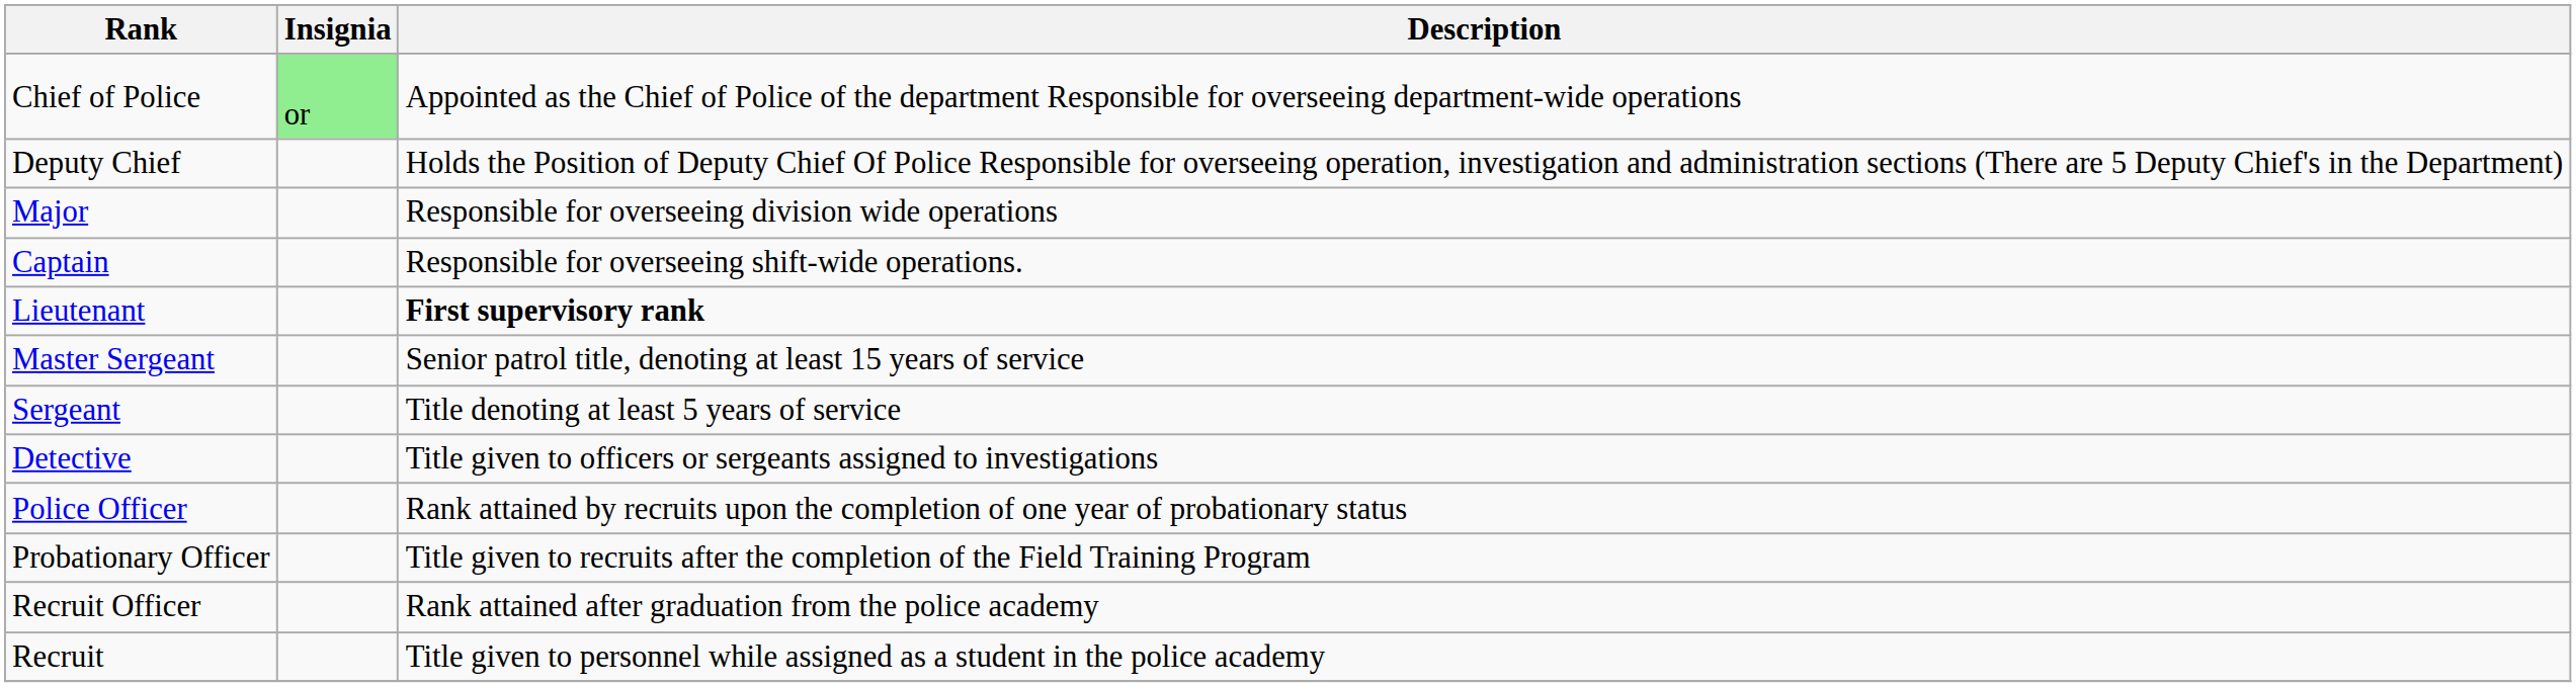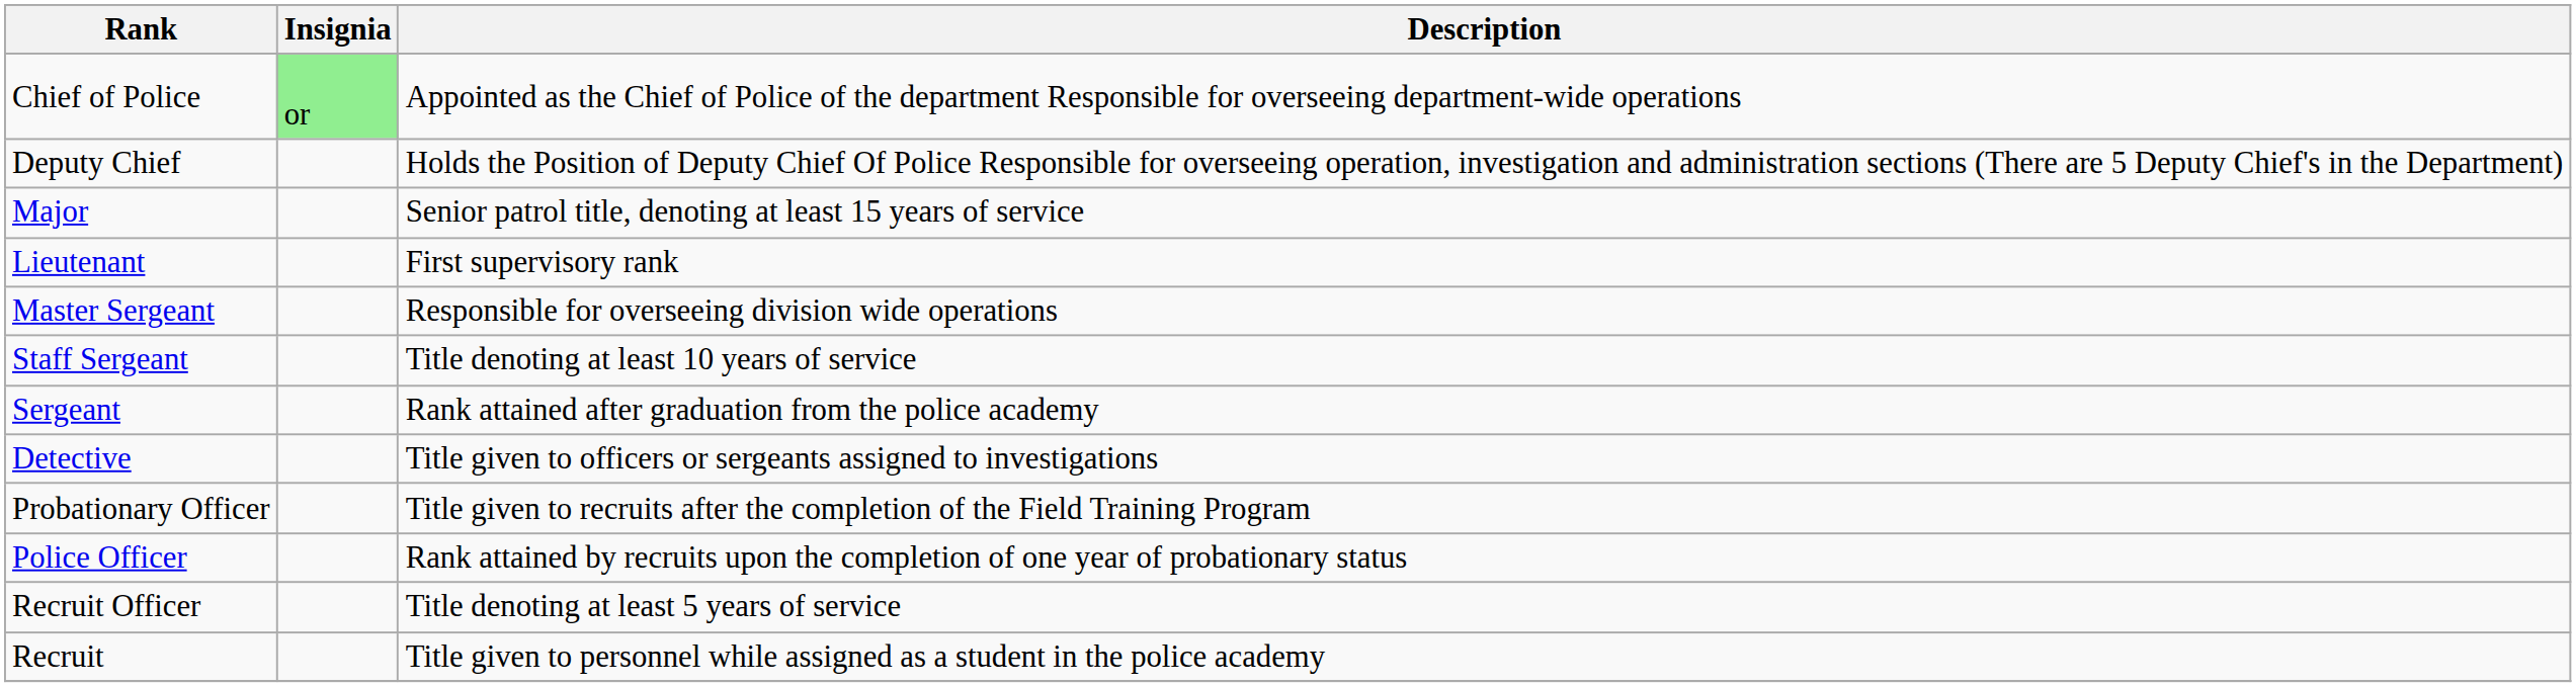Major | Description: Responsible for overseeing division wide operations -> Senior patrol title, denoting at least 15 years of service
- row: Captain | Responsible for overseeing shift-wide operations.
Lieutenant | Description: bold -> normal
Master Sergeant | Description: Senior patrol title, denoting at least 15 years of service -> Responsible for overseeing division wide operations
+ row: Staff Sergeant | Title denoting at least 10 years of service
Sergeant | Description: Title denoting at least 5 years of service -> Rank attained after graduation from the police academy
rows swapped: Police Officer <-> Probationary Officer
Recruit Officer | Description: Rank attained after graduation from the police academy -> Title denoting at least 5 years of service
